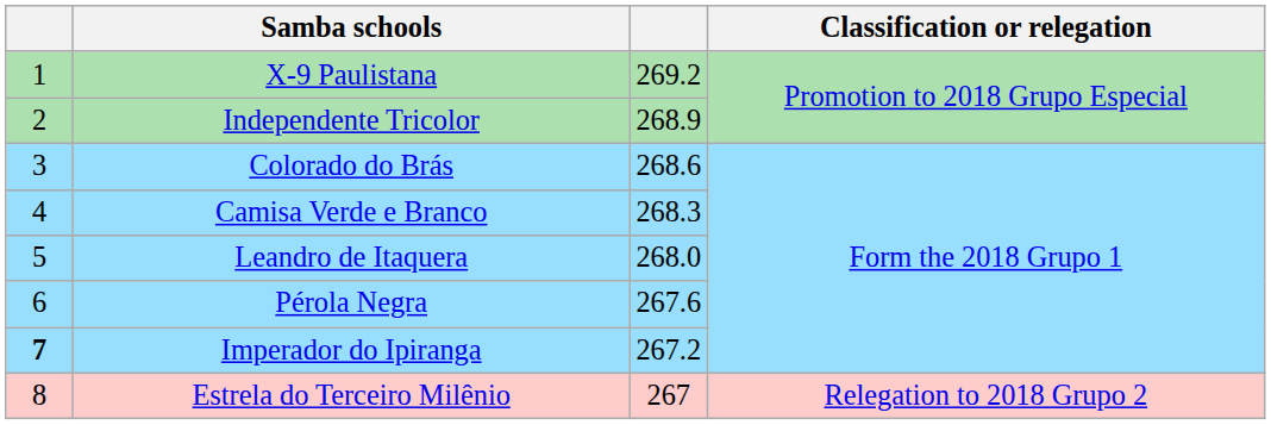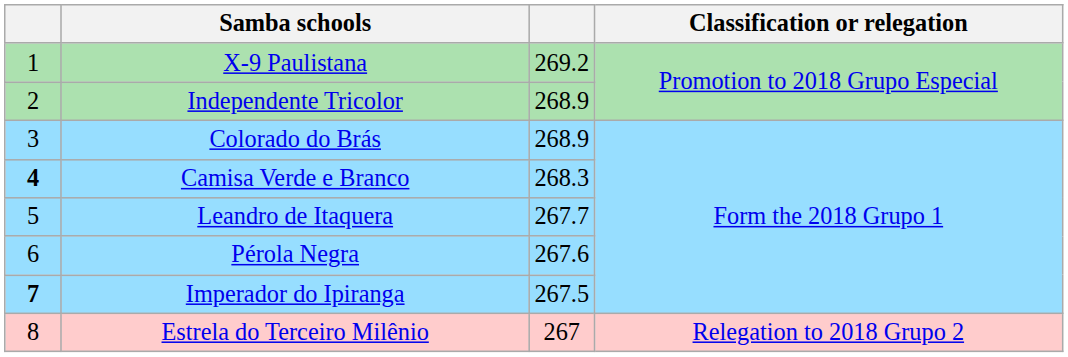Colorado do Brás | column 3: 268.6 -> 268.9
Camisa Verde e Branco | column 1: normal -> bold
Leandro de Itaquera | column 3: 268.0 -> 267.7
Imperador do Ipiranga | column 3: 267.2 -> 267.5
